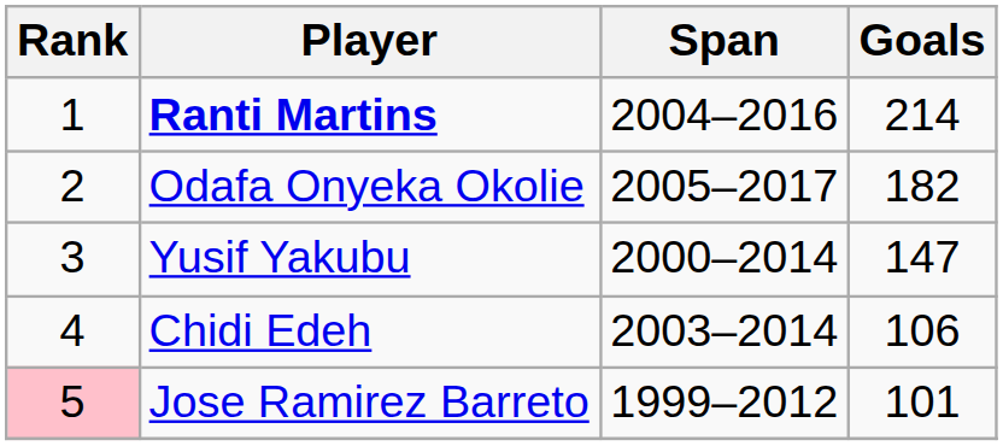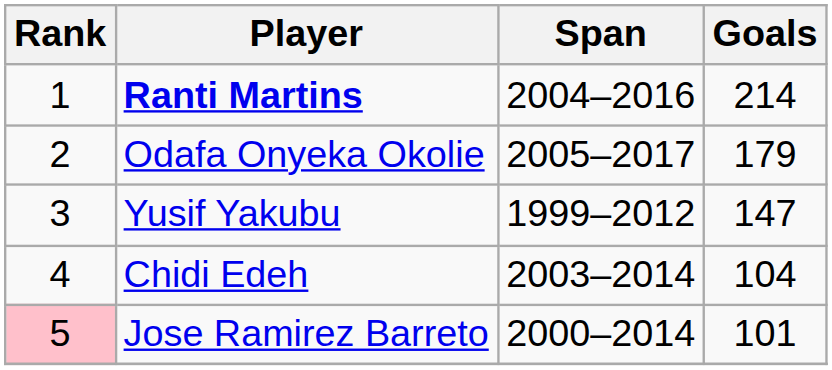Odafa Onyeka Okolie | Goals: 182 -> 179
Yusif Yakubu | Span: 2000–2014 -> 1999–2012
Chidi Edeh | Goals: 106 -> 104
Jose Ramirez Barreto | Span: 1999–2012 -> 2000–2014
